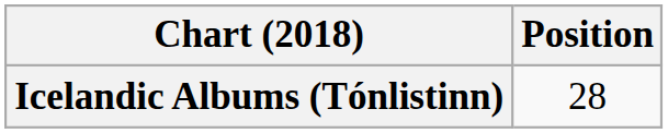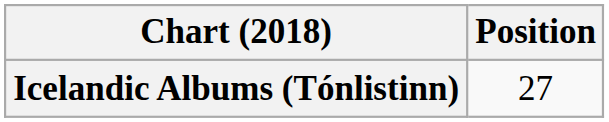Icelandic Albums (Tónlistinn) | Position: 28 -> 27
